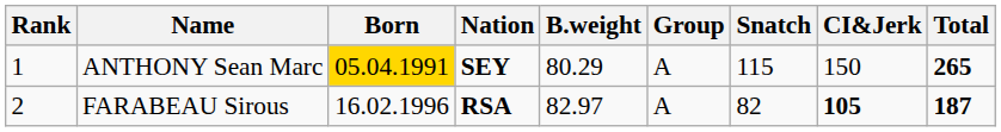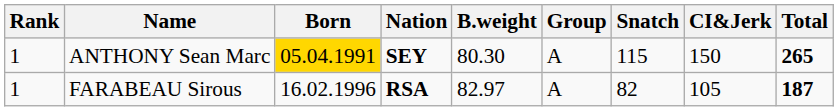ANTHONY Sean Marc | B.weight: 80.29 -> 80.30
FARABEAU Sirous | Rank: 2 -> 1
FARABEAU Sirous | CI&Jerk: bold -> normal
